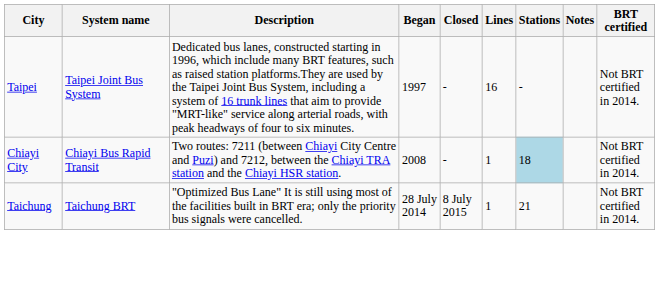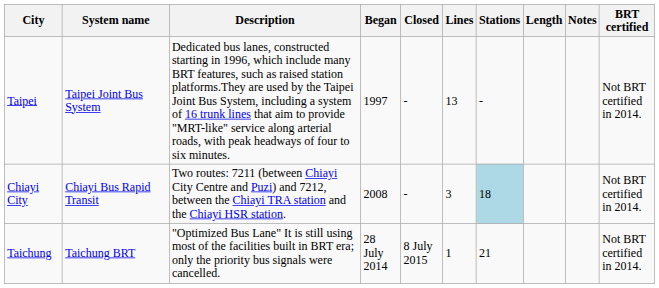+ column: Length
Taipei | Lines: 16 -> 13
Chiayi City | Lines: 1 -> 3
